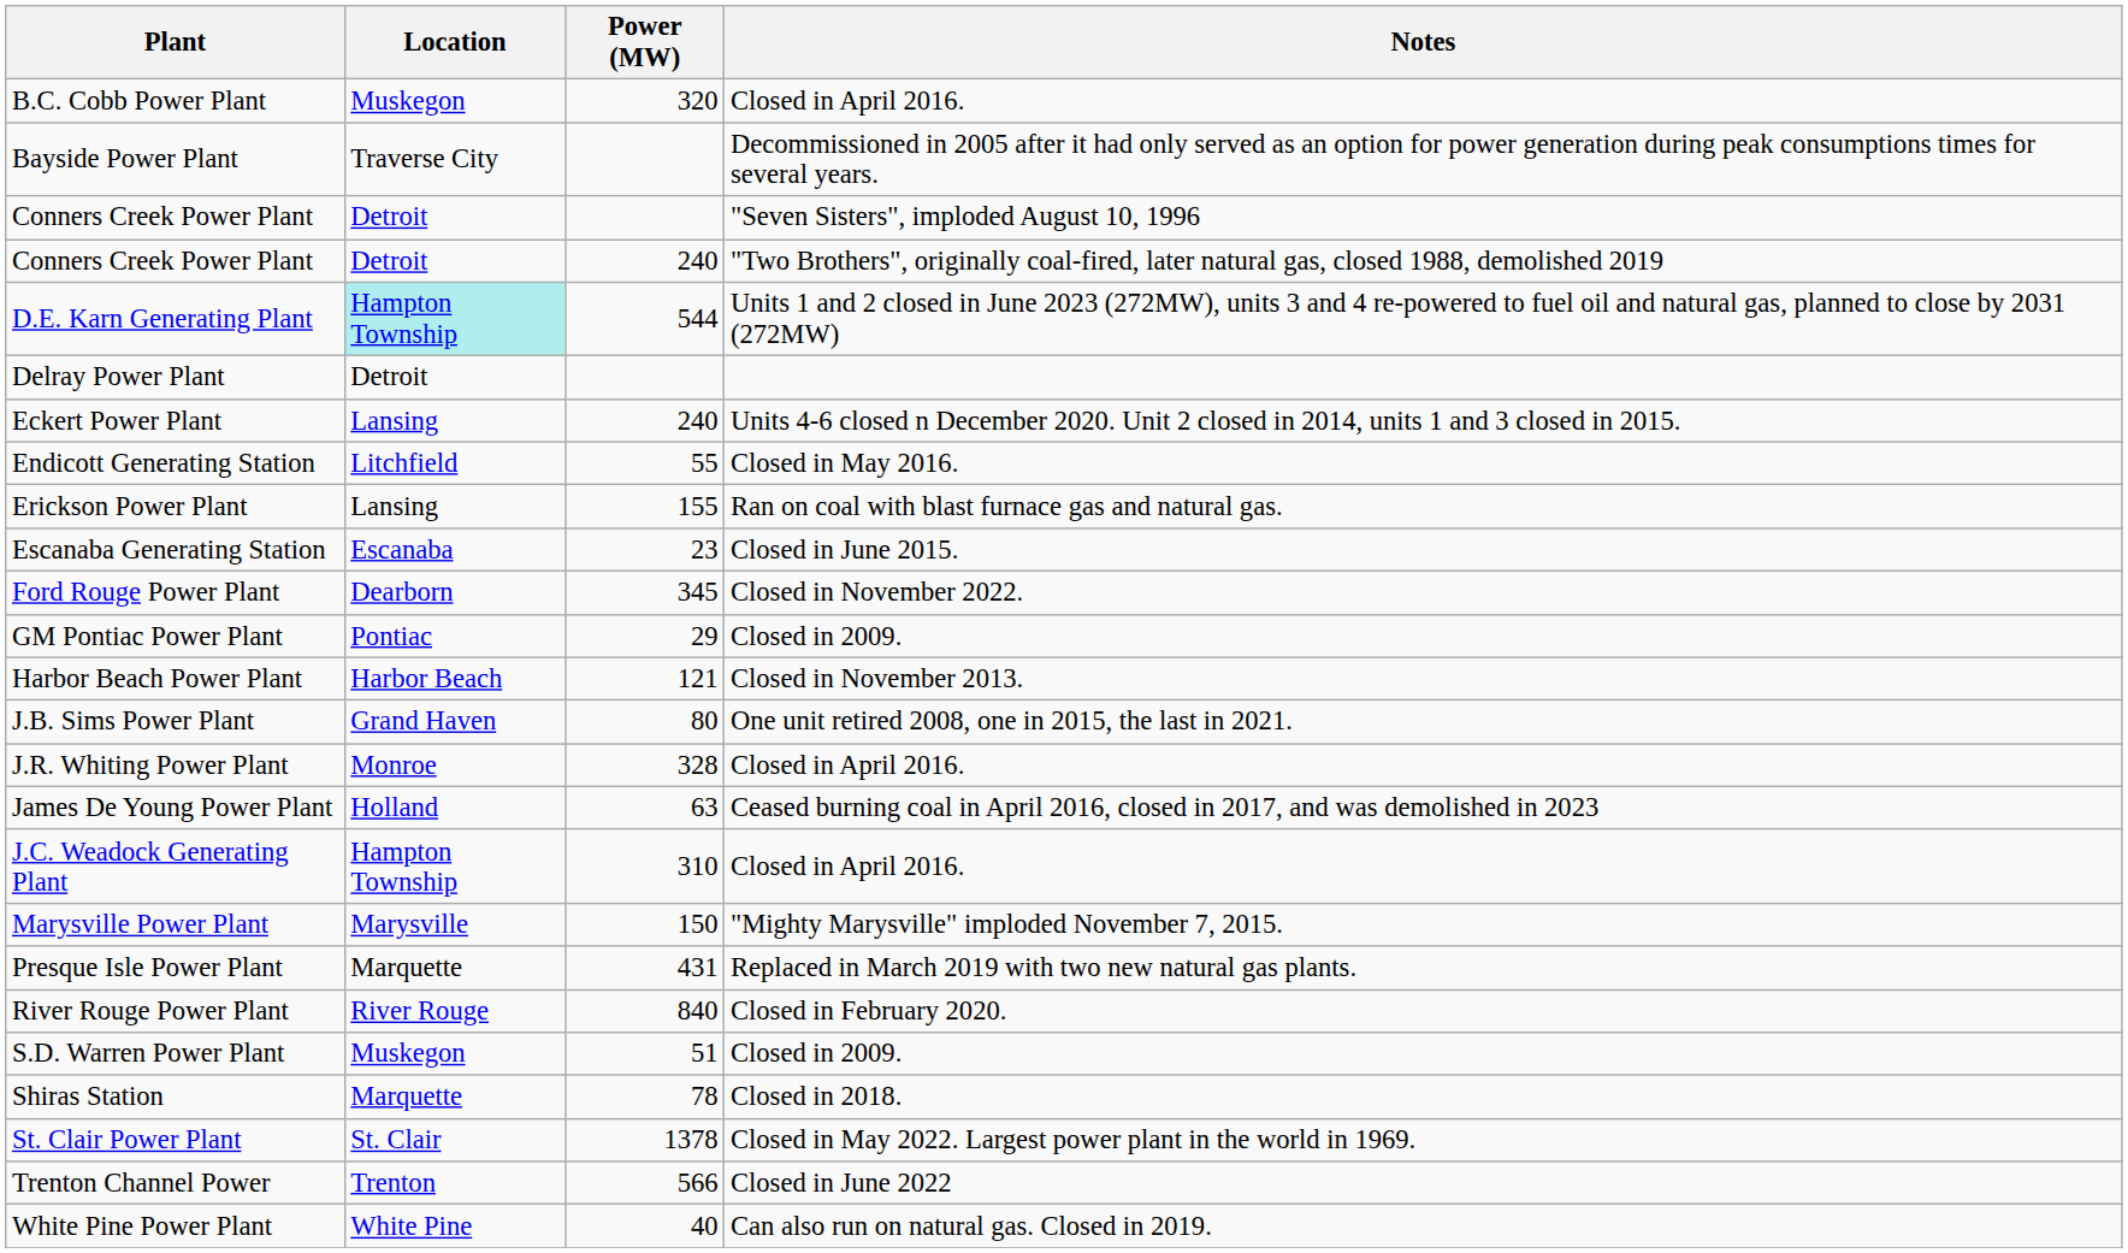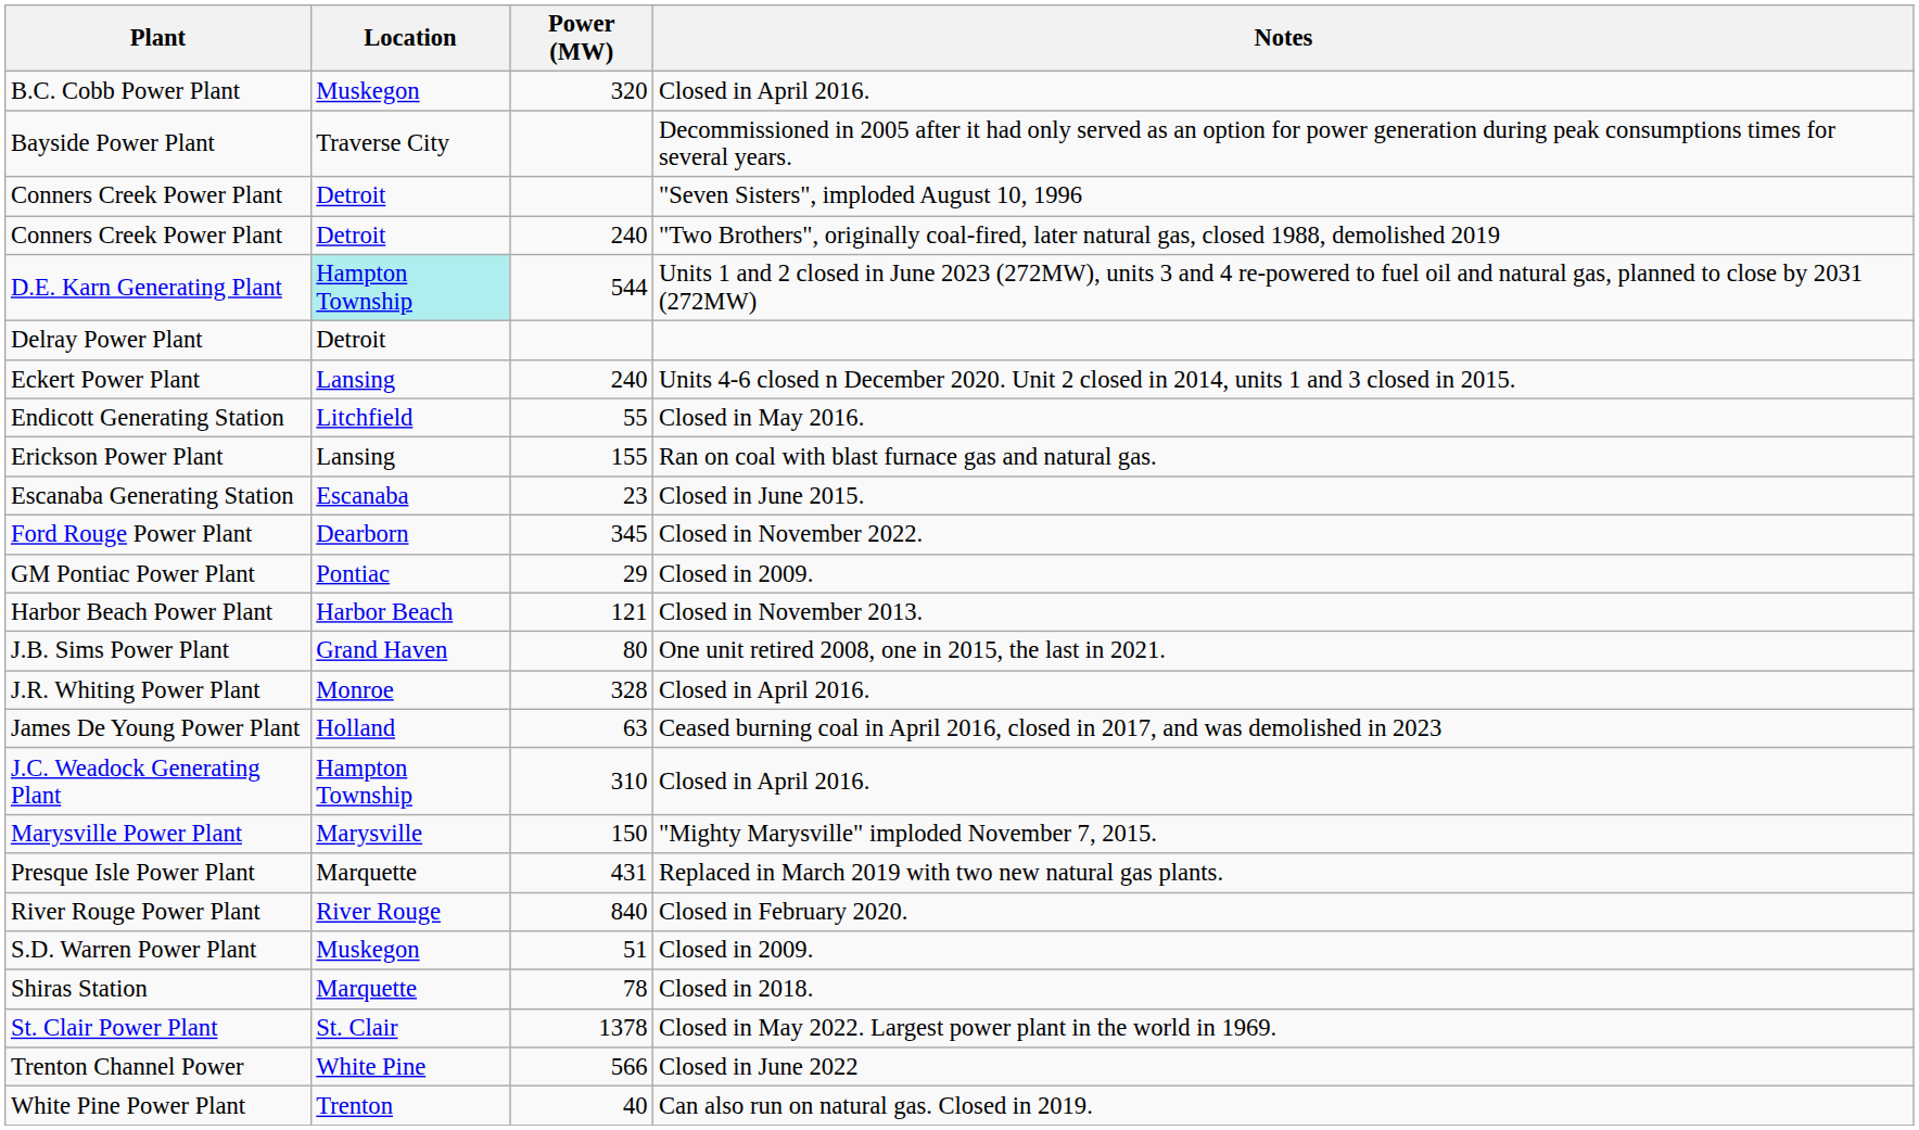Trenton Channel Power | Location: Trenton -> White Pine
White Pine Power Plant | Location: White Pine -> Trenton
